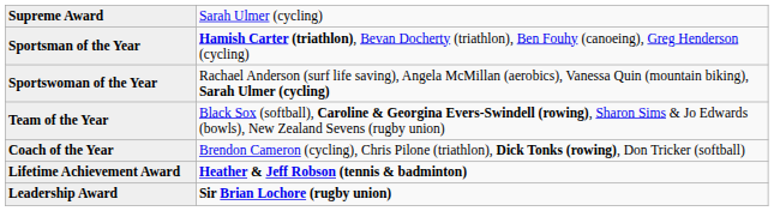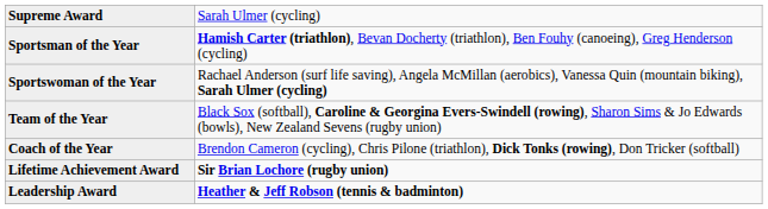Lifetime Achievement Award | column 2: Heather & Jeff Robson (tennis & badminton) -> Sir Brian Lochore (rugby union)
Leadership Award | column 2: Sir Brian Lochore (rugby union) -> Heather & Jeff Robson (tennis & badminton)
